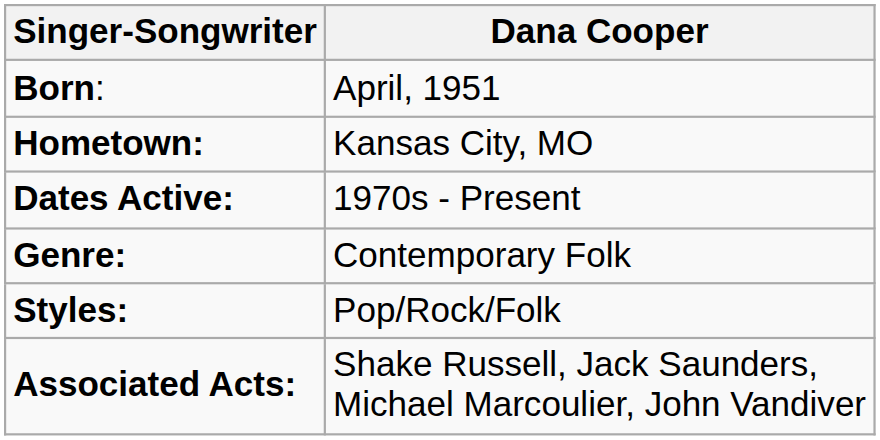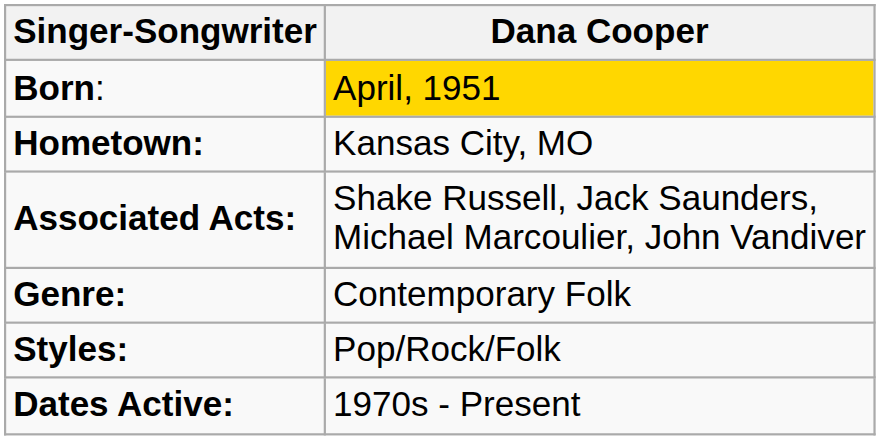Born: | Dana Cooper: no background -> gold background
rows swapped: Dates Active: <-> Associated Acts:
